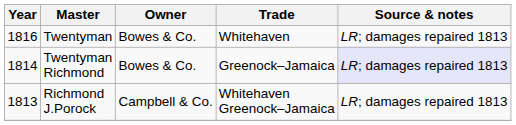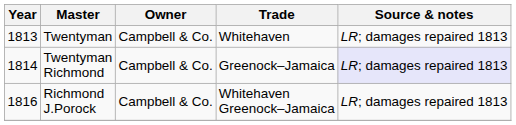Twentyman | Year: 1816 -> 1813
Twentyman | Owner: Bowes & Co. -> Campbell & Co.
Twentyman Richmond | Owner: Bowes & Co. -> Campbell & Co.
Richmond J.Porock | Year: 1813 -> 1816
